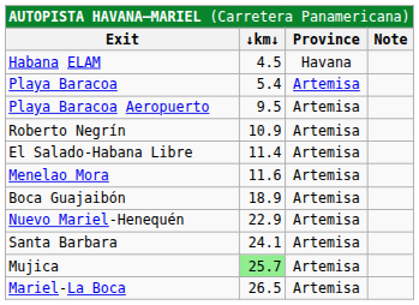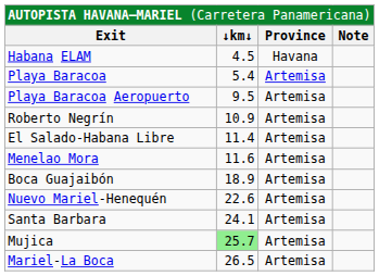Nuevo Mariel-Henequén | column 2: 22.9 -> 22.6
